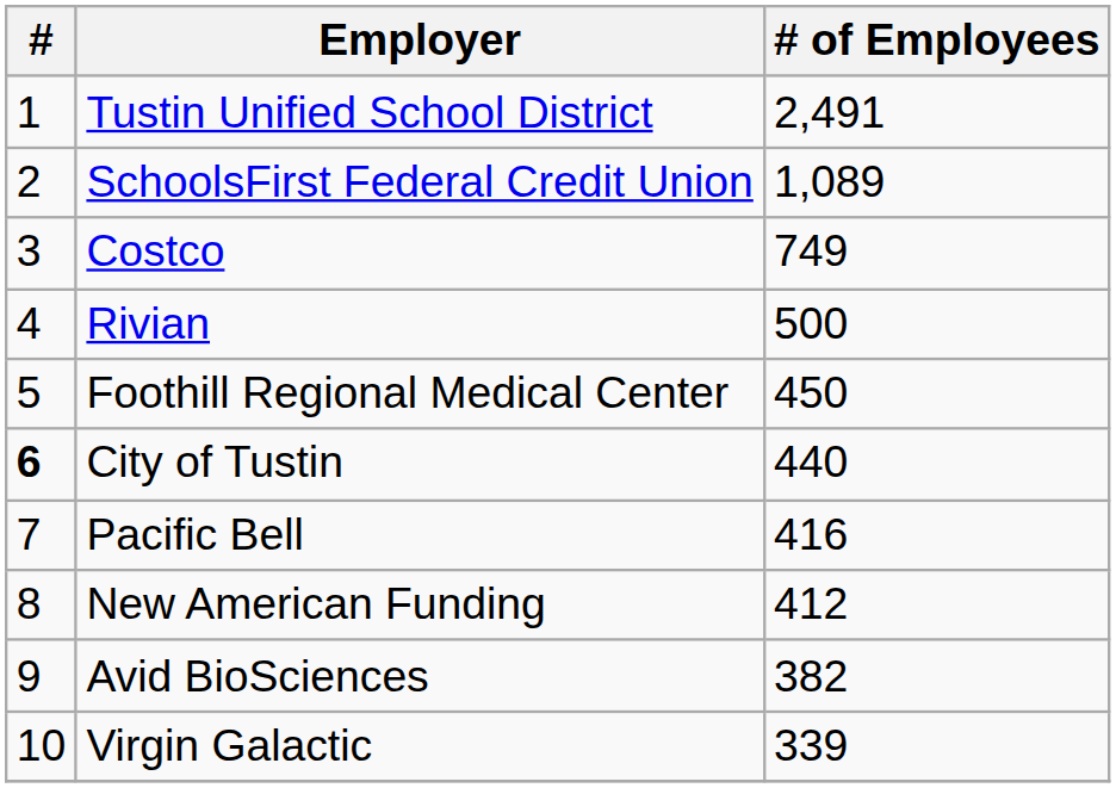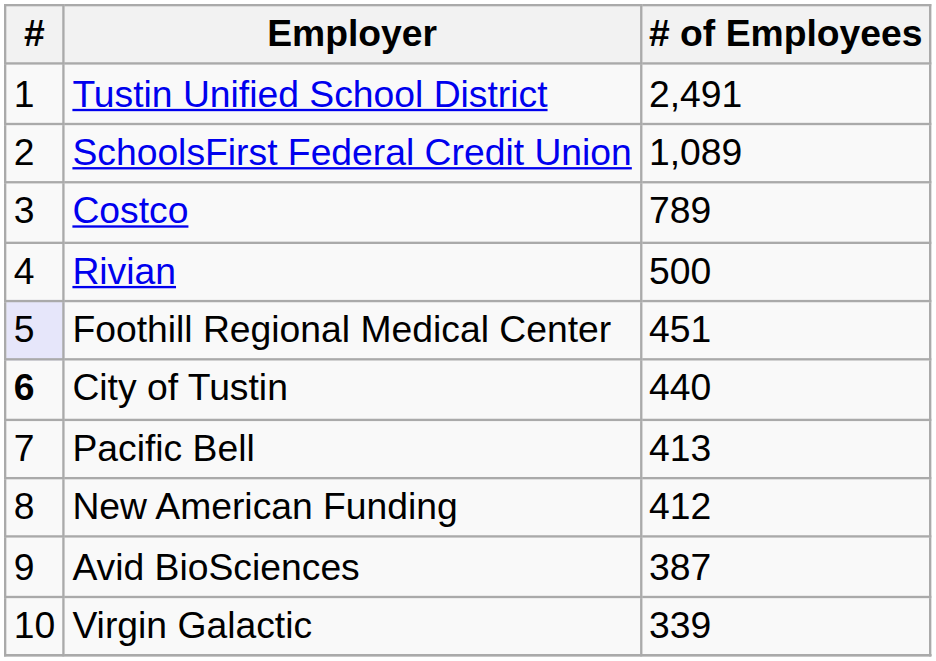Costco | # of Employees: 749 -> 789
Foothill Regional Medical Center | #: no background -> lavender background
Foothill Regional Medical Center | # of Employees: 450 -> 451
Pacific Bell | # of Employees: 416 -> 413
Avid BioSciences | # of Employees: 382 -> 387
